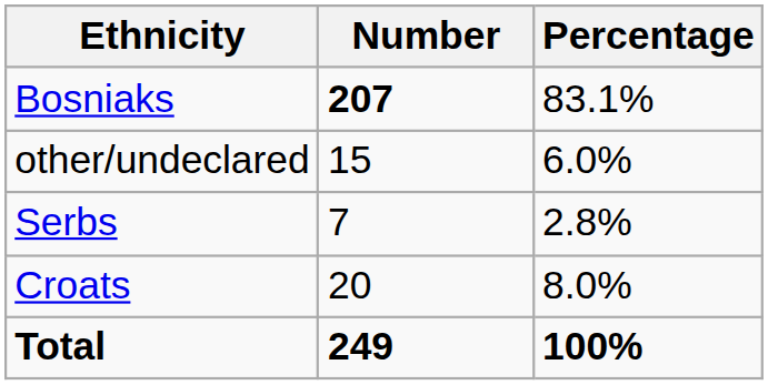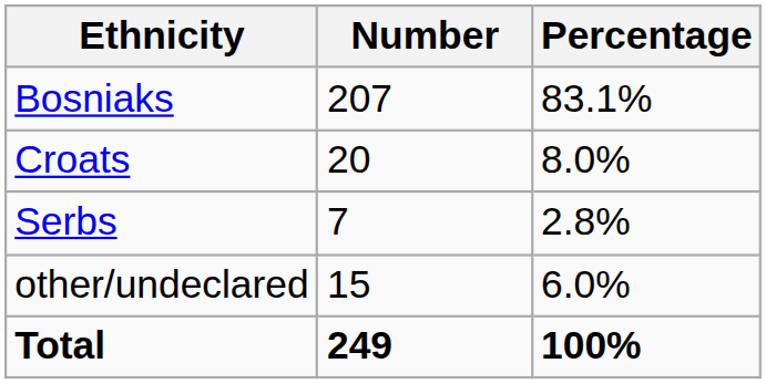Bosniaks | Number: bold -> normal
rows swapped: Croats <-> other/undeclared
